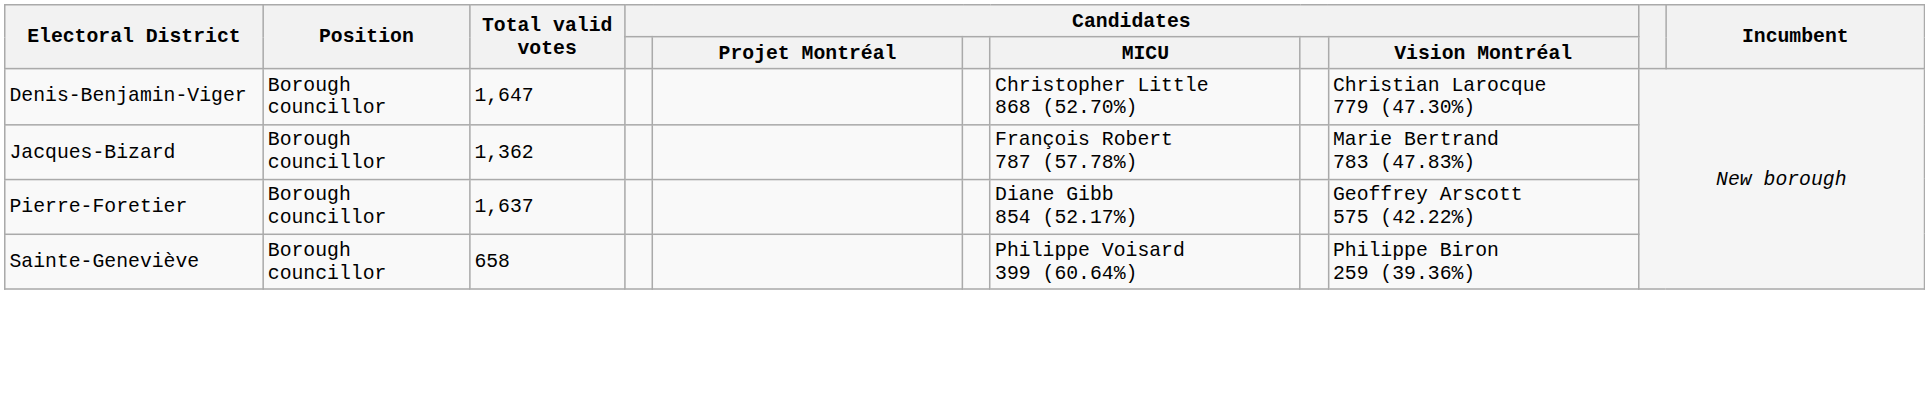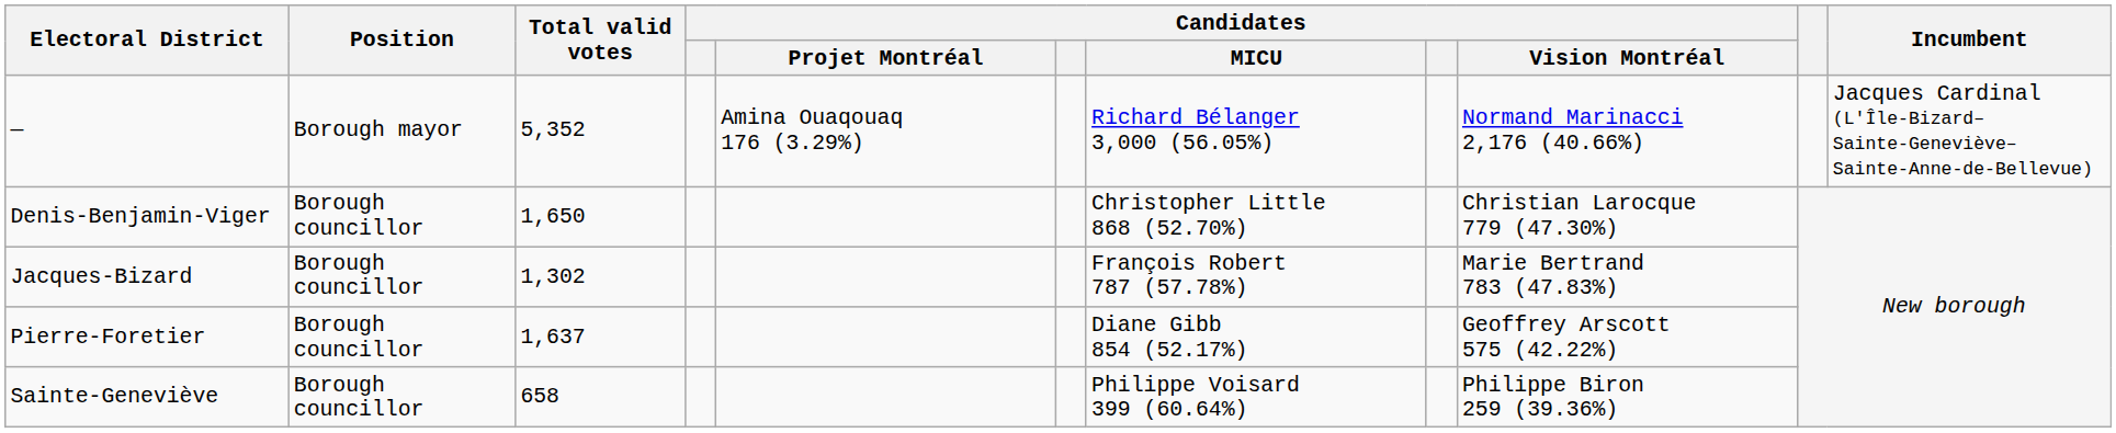+ row: — | Borough mayor | 5,352 | Amina Ouaqouaq 176 (3.29%) | Richard Bélanger 3,000 (56.05%) | Normand Marinacci 2,176 (40.66%) | Jacques Cardinal (L'Île-Bizard– Sainte-Geneviève– Sainte-Anne-de-Bellevue)
Denis-Benjamin-Viger | Total valid votes: 1,647 -> 1,650
Jacques-Bizard | Total valid votes: 1,362 -> 1,302
